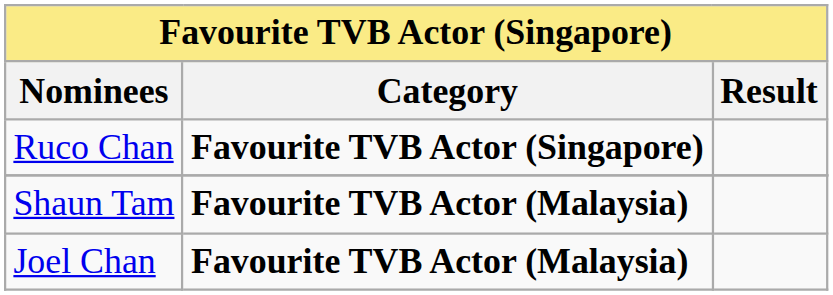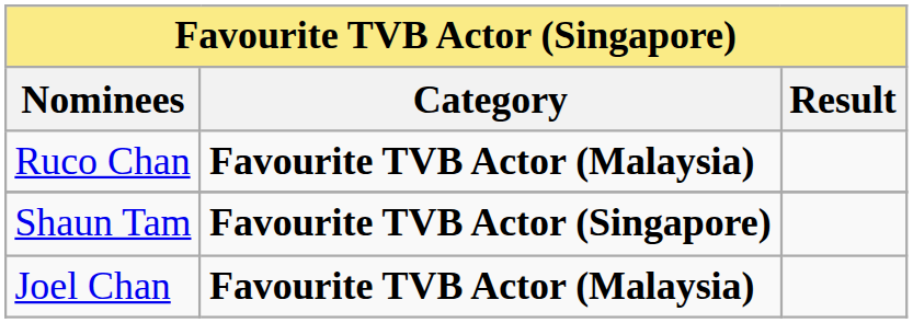Ruco Chan | Category: Favourite TVB Actor (Singapore) -> Favourite TVB Actor (Malaysia)
Shaun Tam | Category: Favourite TVB Actor (Malaysia) -> Favourite TVB Actor (Singapore)
